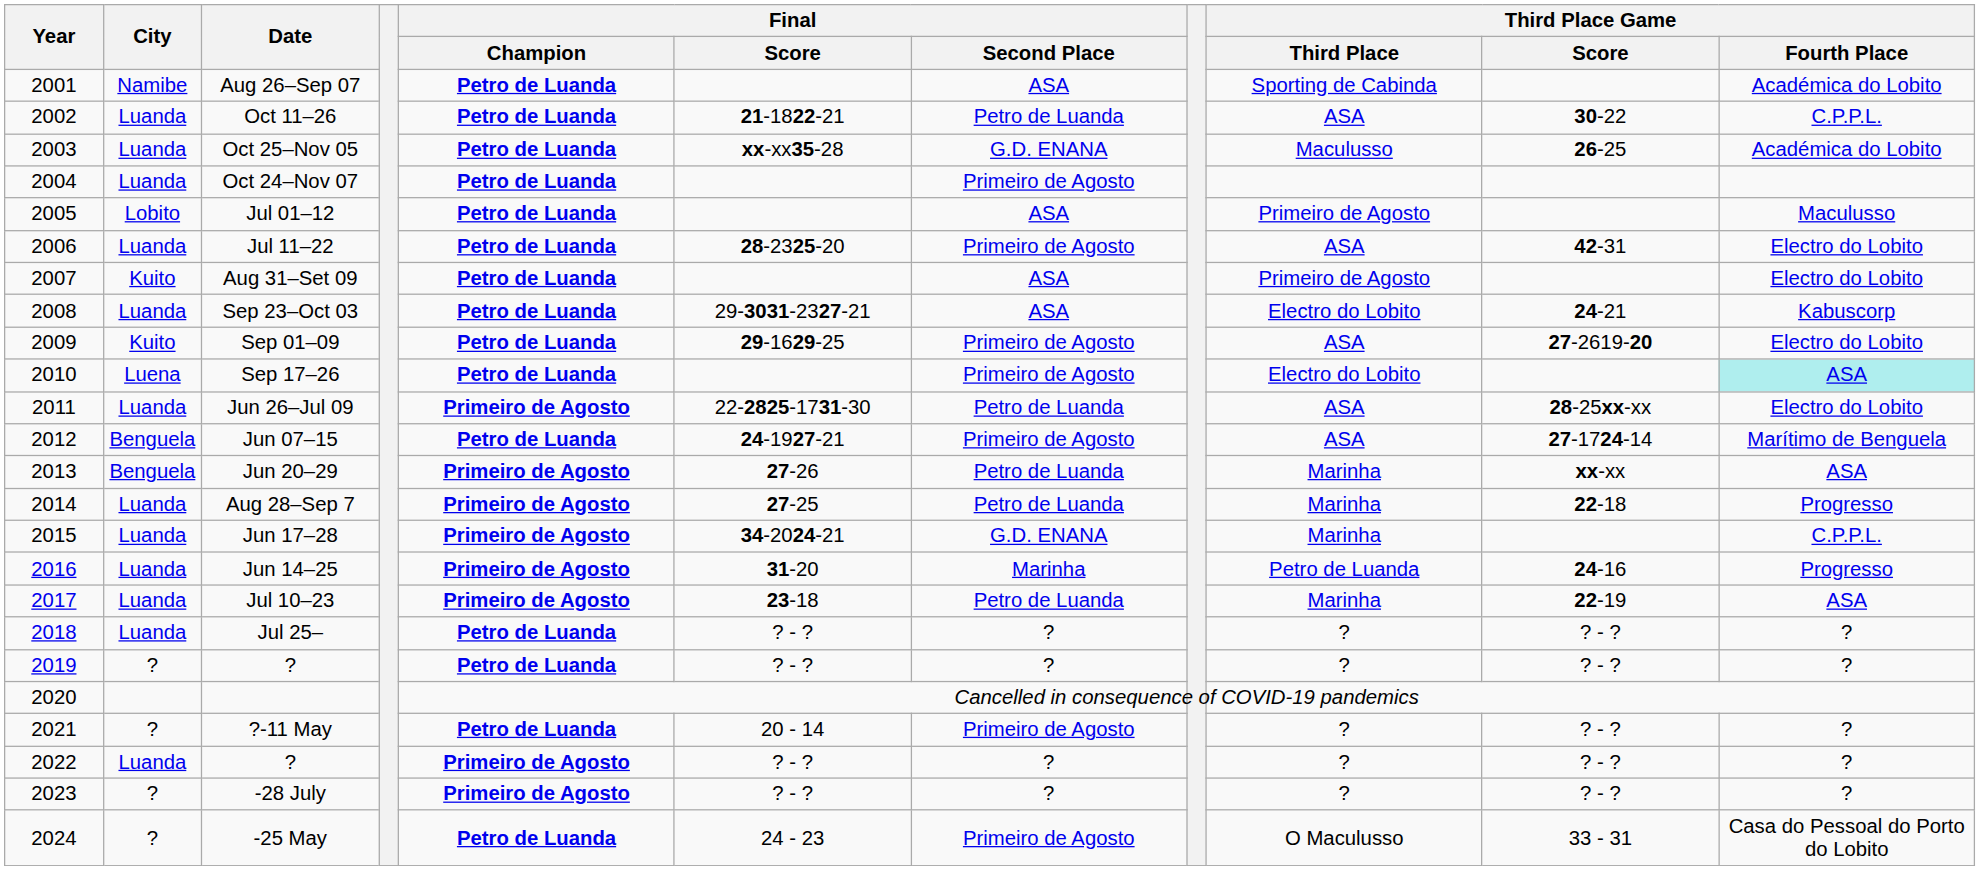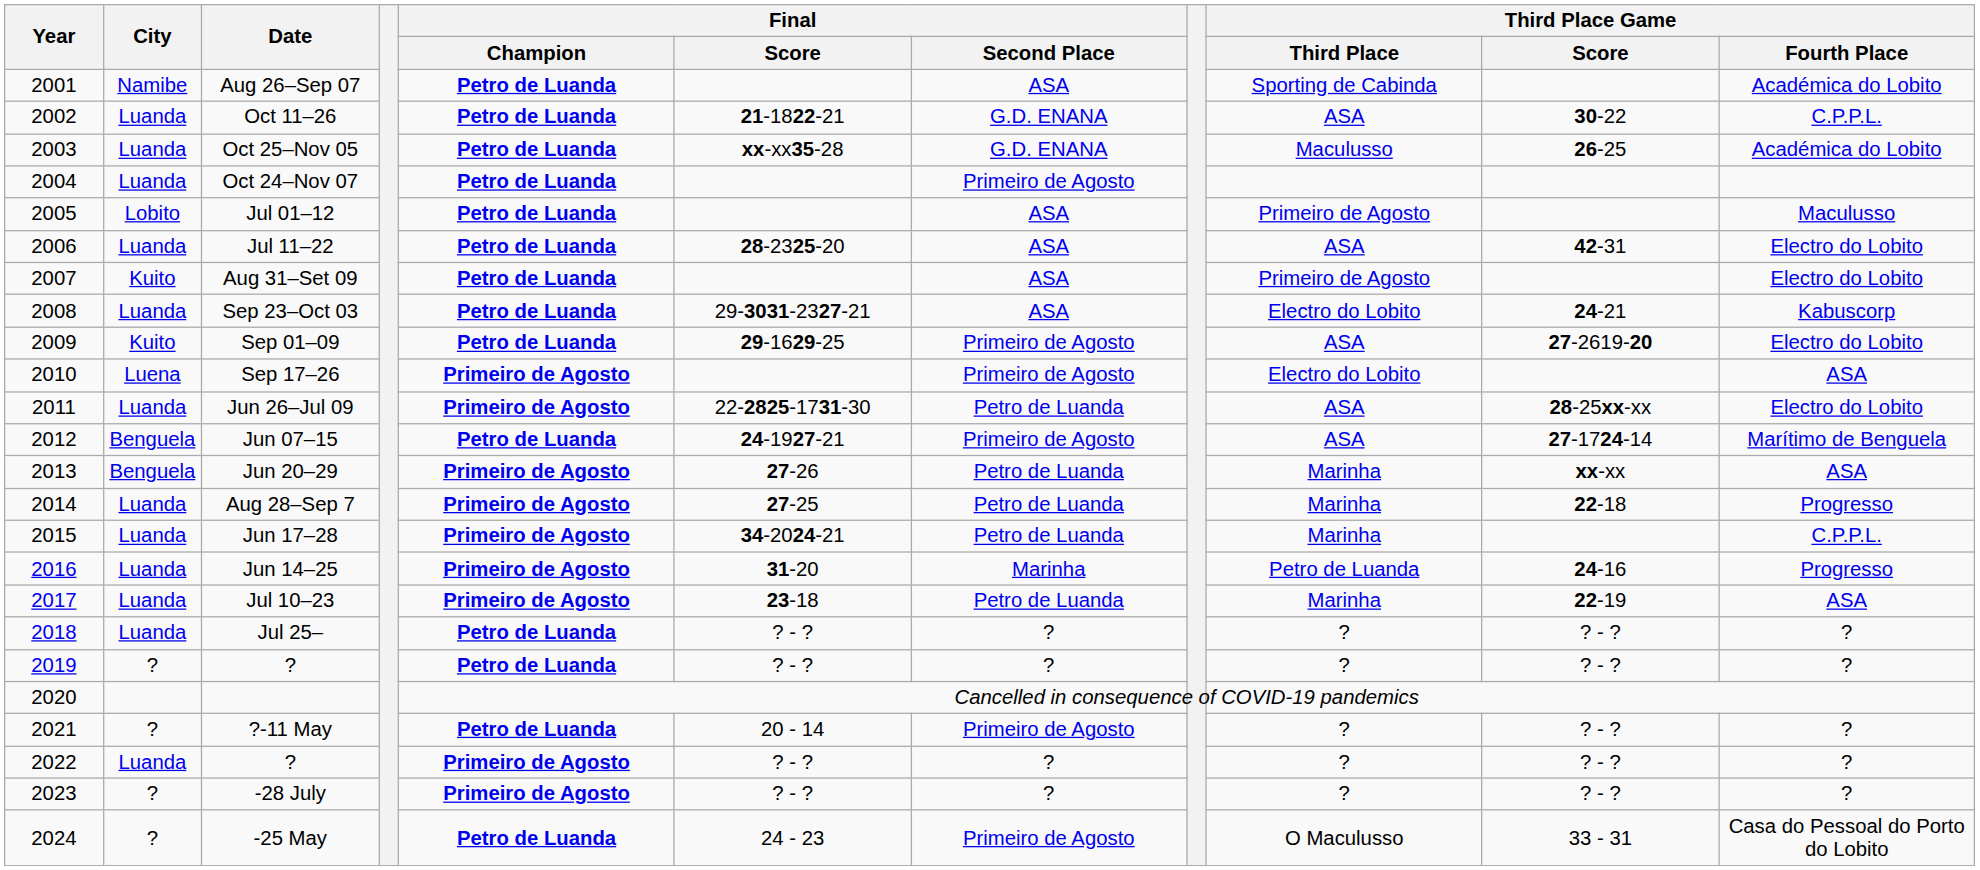Oct 11–26 | Final / Second Place: Petro de Luanda -> G.D. ENANA
Jul 11–22 | Final / Second Place: Primeiro de Agosto -> ASA
Sep 17–26 | Final / Champion: Petro de Luanda -> Primeiro de Agosto
Sep 17–26 | Third Place Game / Fourth Place: paleturquoise background -> no background
Jun 17–28 | Final / Second Place: G.D. ENANA -> Petro de Luanda
